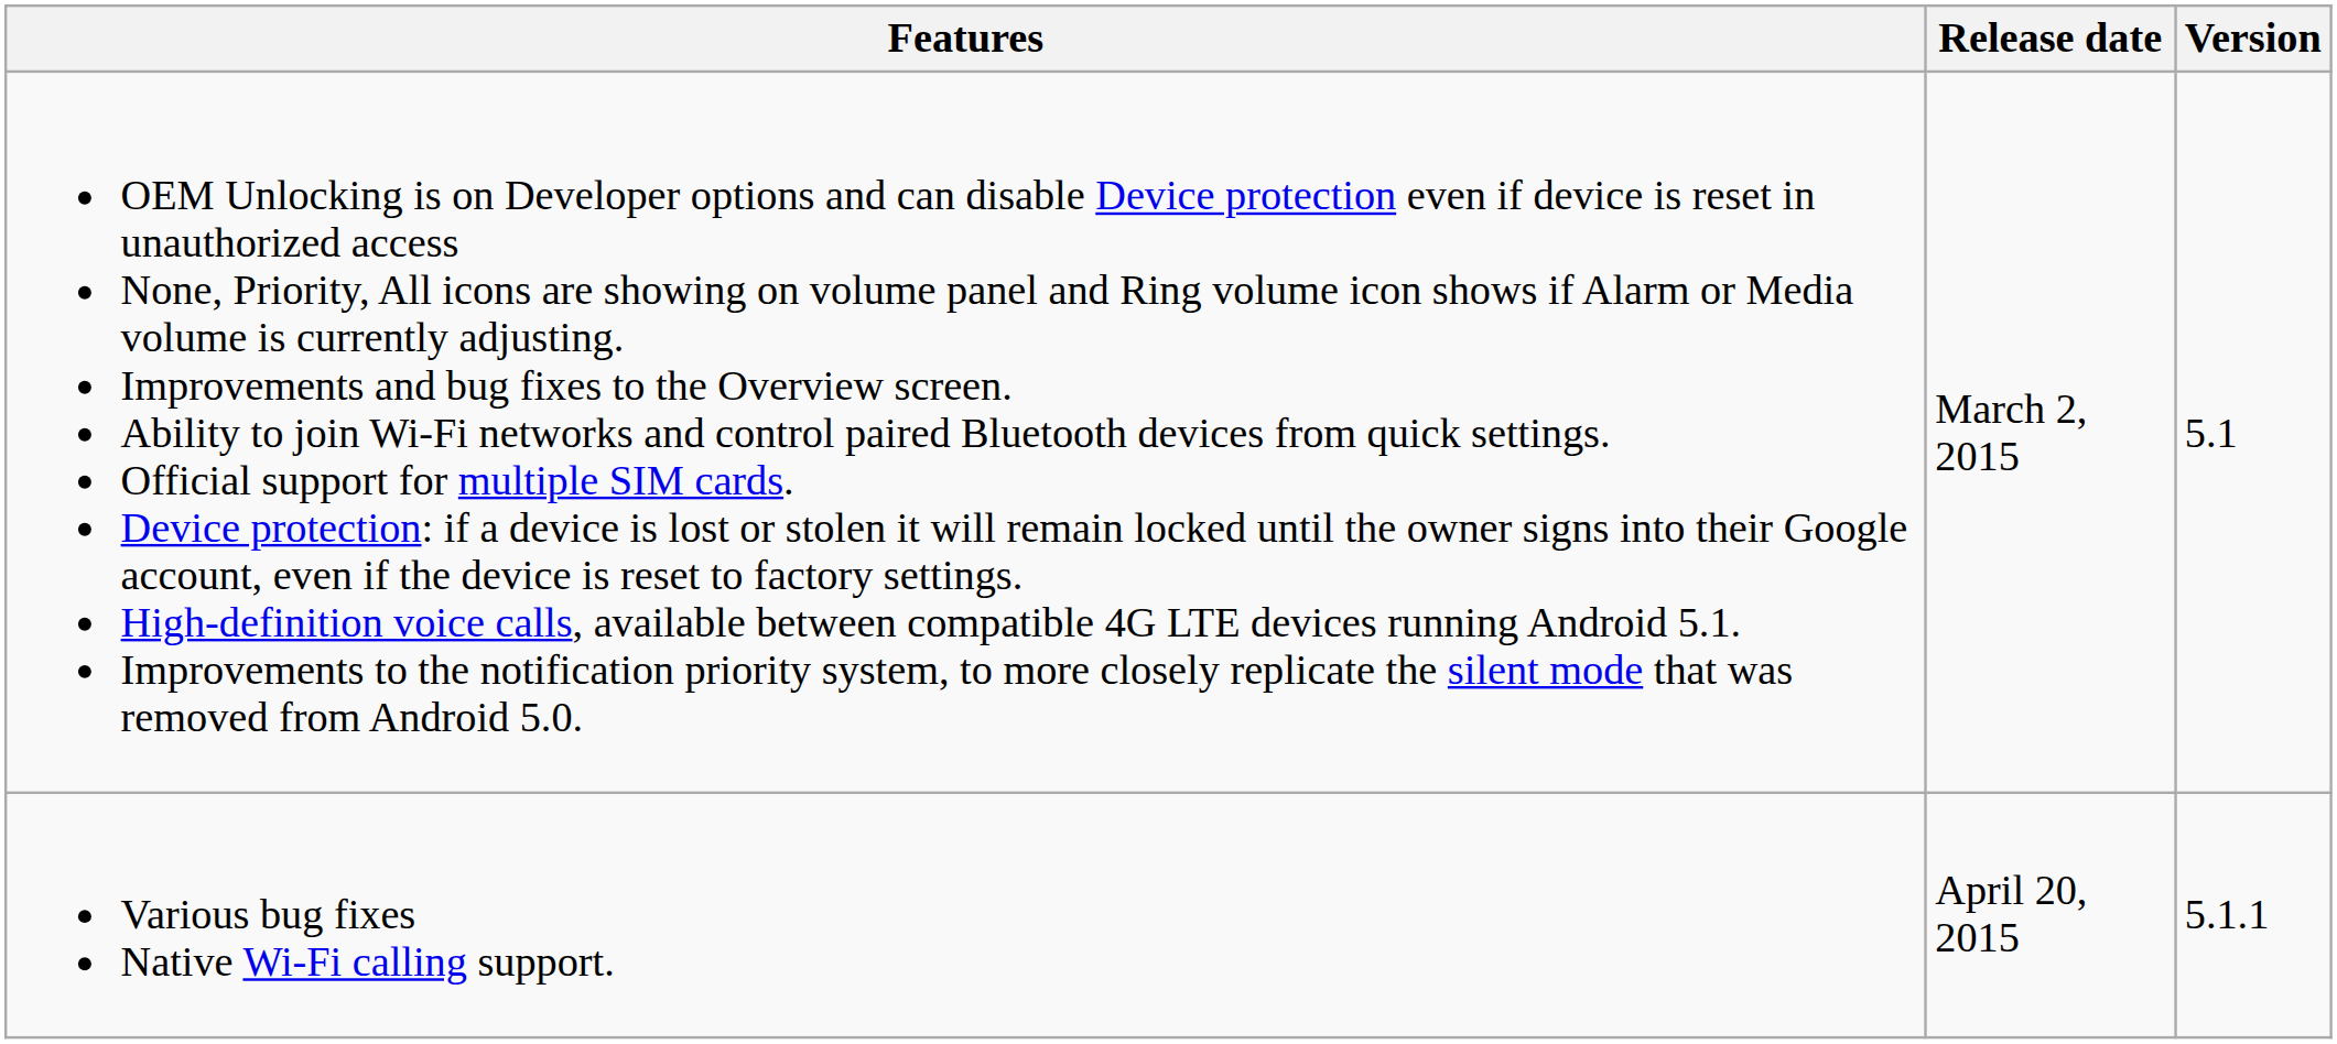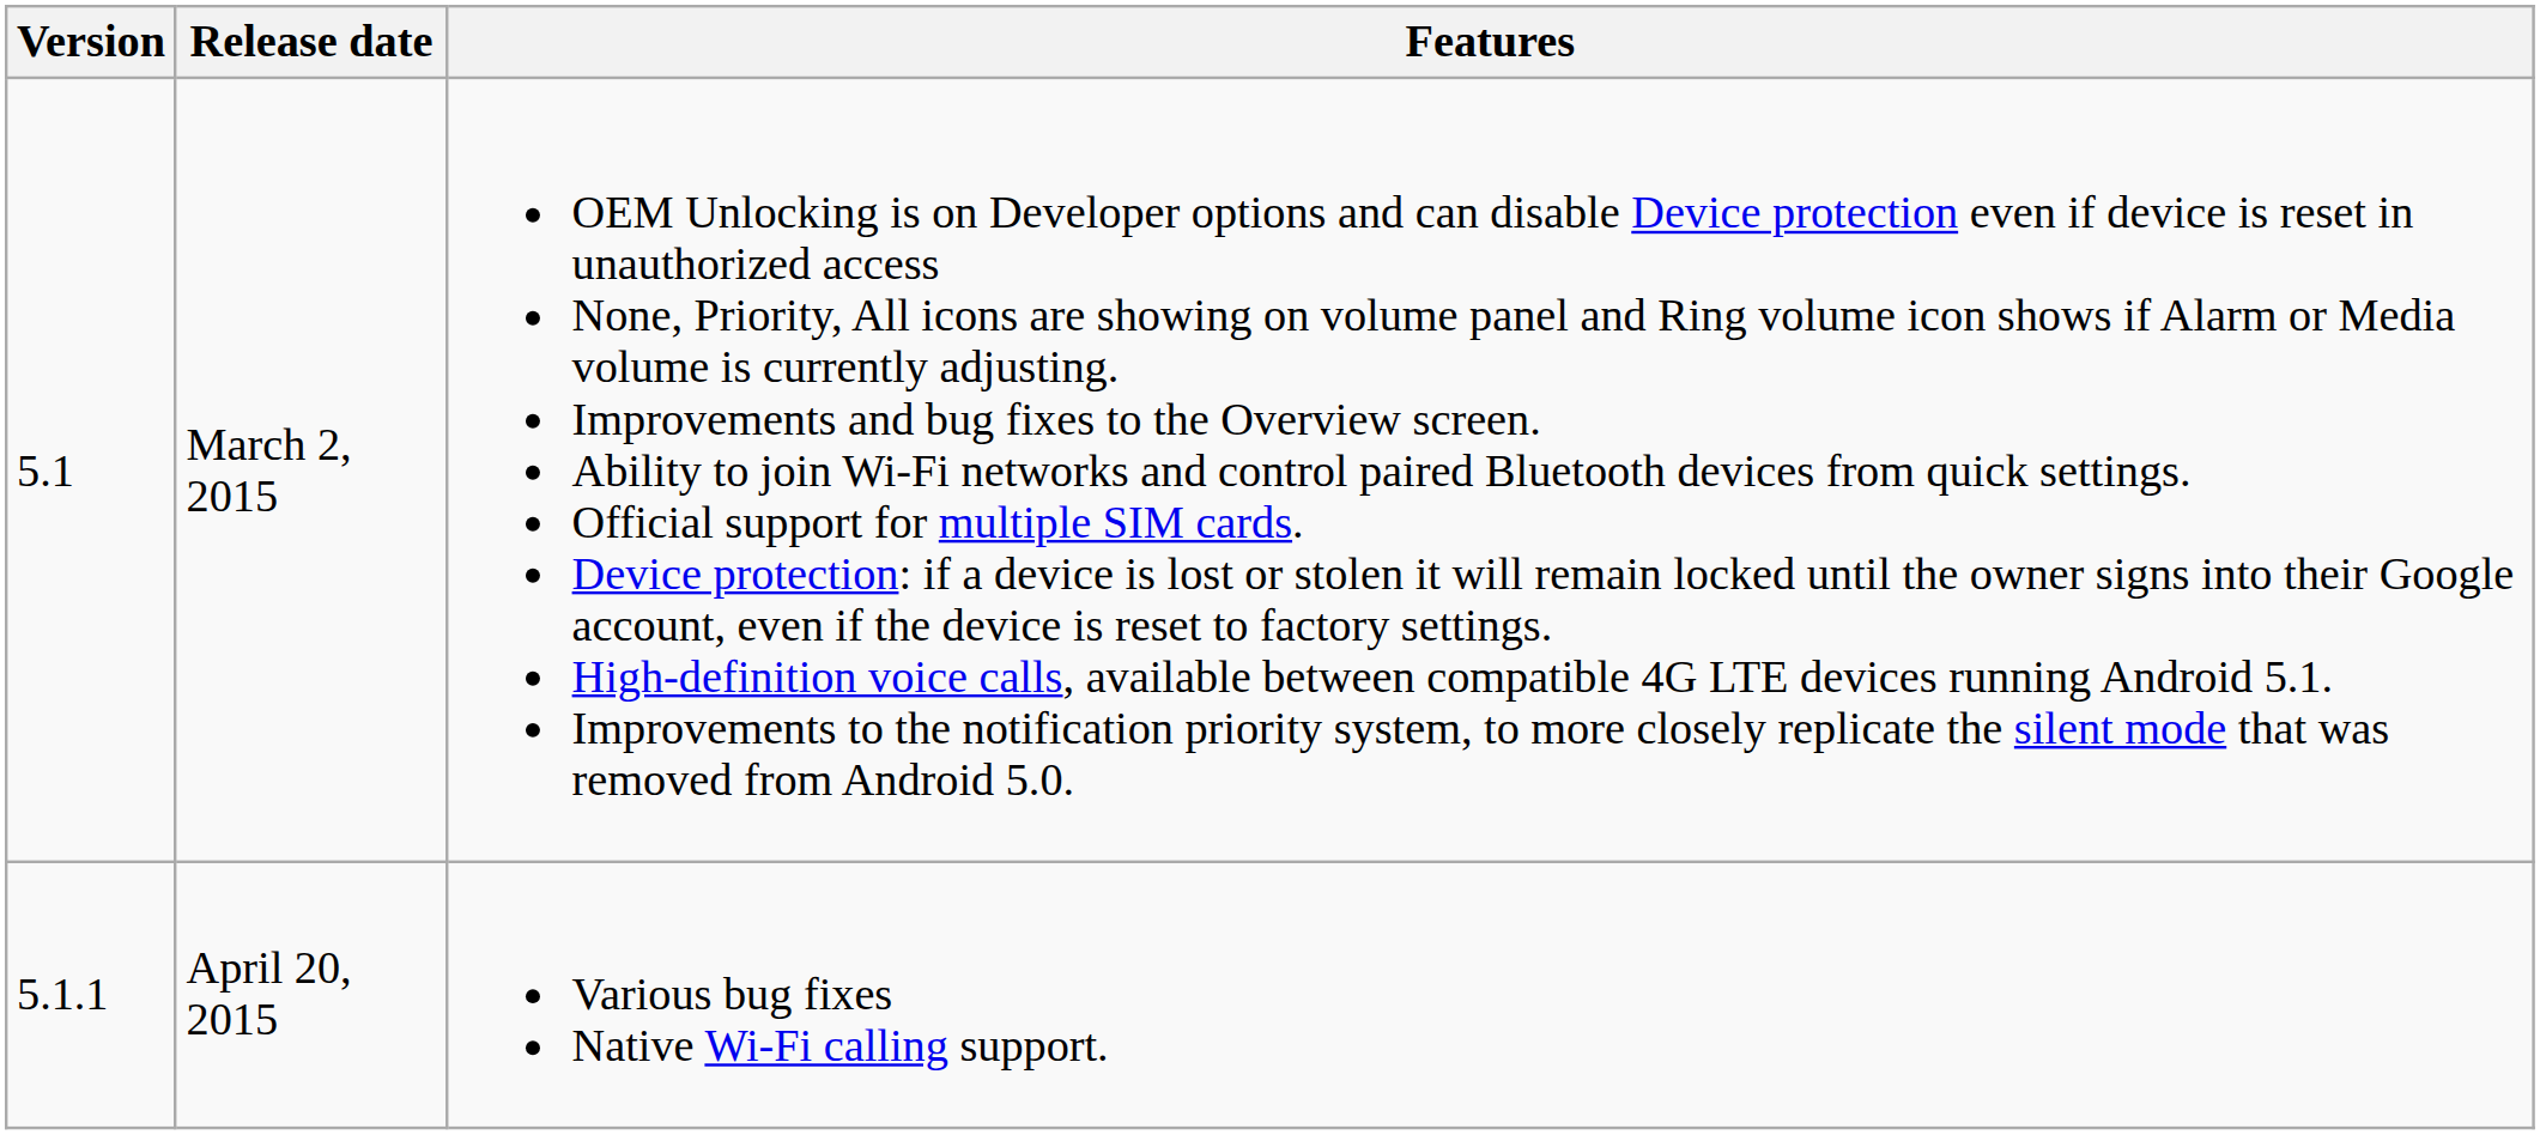columns swapped: Version <-> Features
